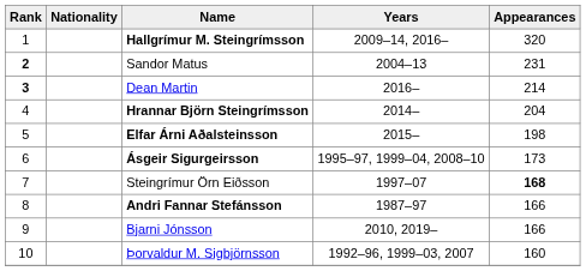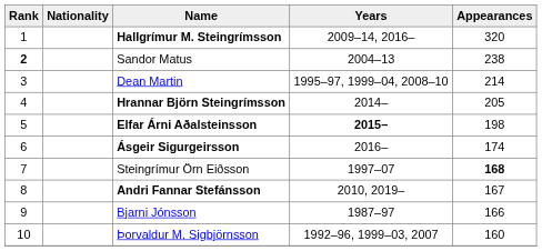Sandor Matus | Appearances: 231 -> 238
Dean Martin | Rank: bold -> normal
Dean Martin | Years: 2016– -> 1995–97, 1999–04, 2008–10
Hrannar Björn Steingrímsson | Appearances: 204 -> 205
Elfar Árni Aðalsteinsson | Years: normal -> bold
Ásgeir Sigurgeirsson | Years: 1995–97, 1999–04, 2008–10 -> 2016–
Ásgeir Sigurgeirsson | Appearances: 173 -> 174
Andri Fannar Stefánsson | Years: 1987–97 -> 2010, 2019–
Andri Fannar Stefánsson | Appearances: 166 -> 167
Bjarni Jónsson | Years: 2010, 2019– -> 1987–97
